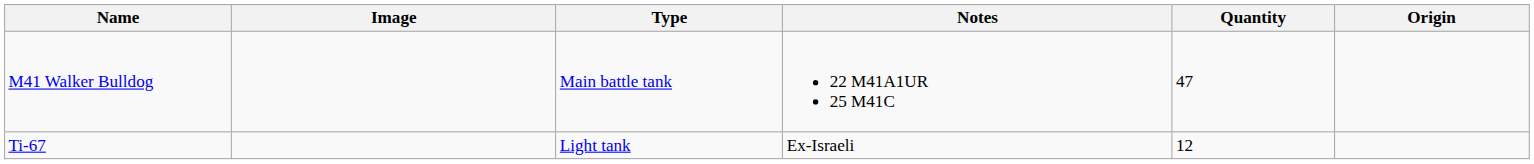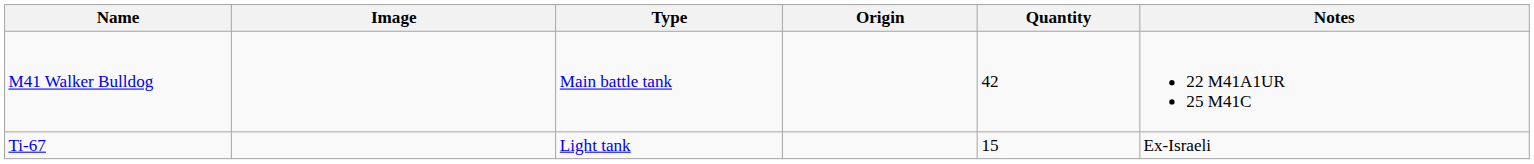columns swapped: Origin <-> Notes
M41 Walker Bulldog | Quantity: 47 -> 42
Ti-67 | Quantity: 12 -> 15
